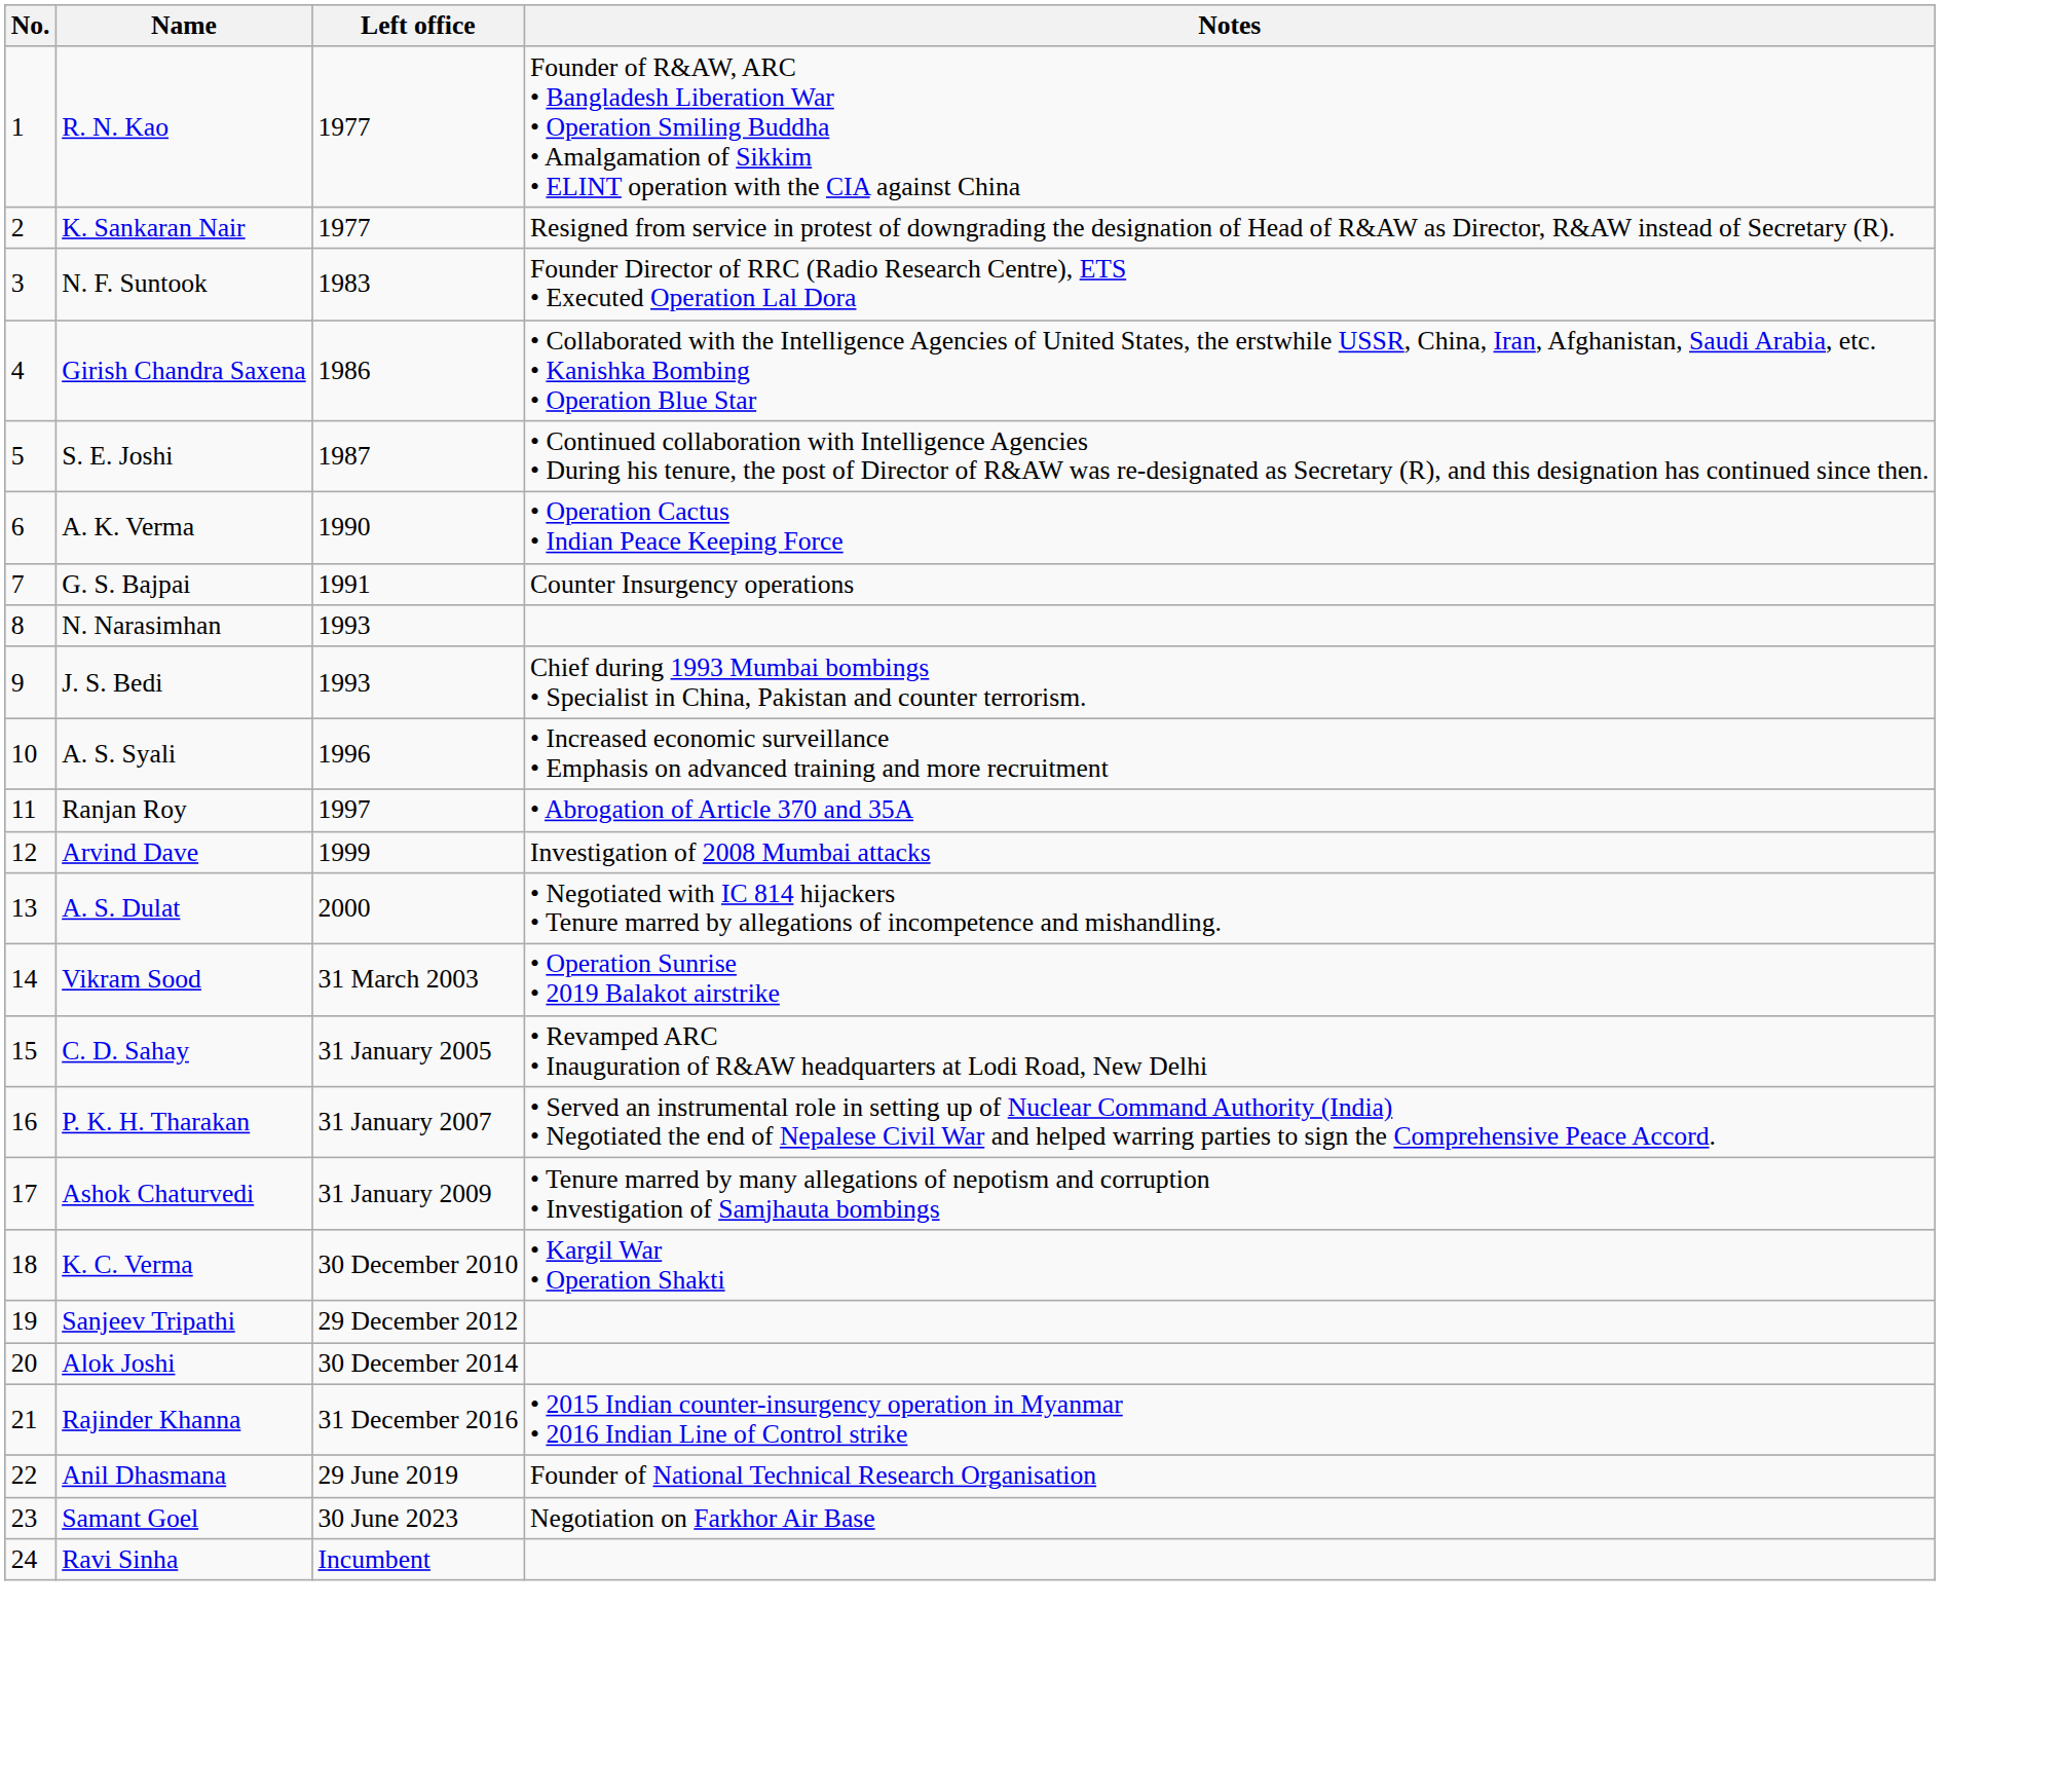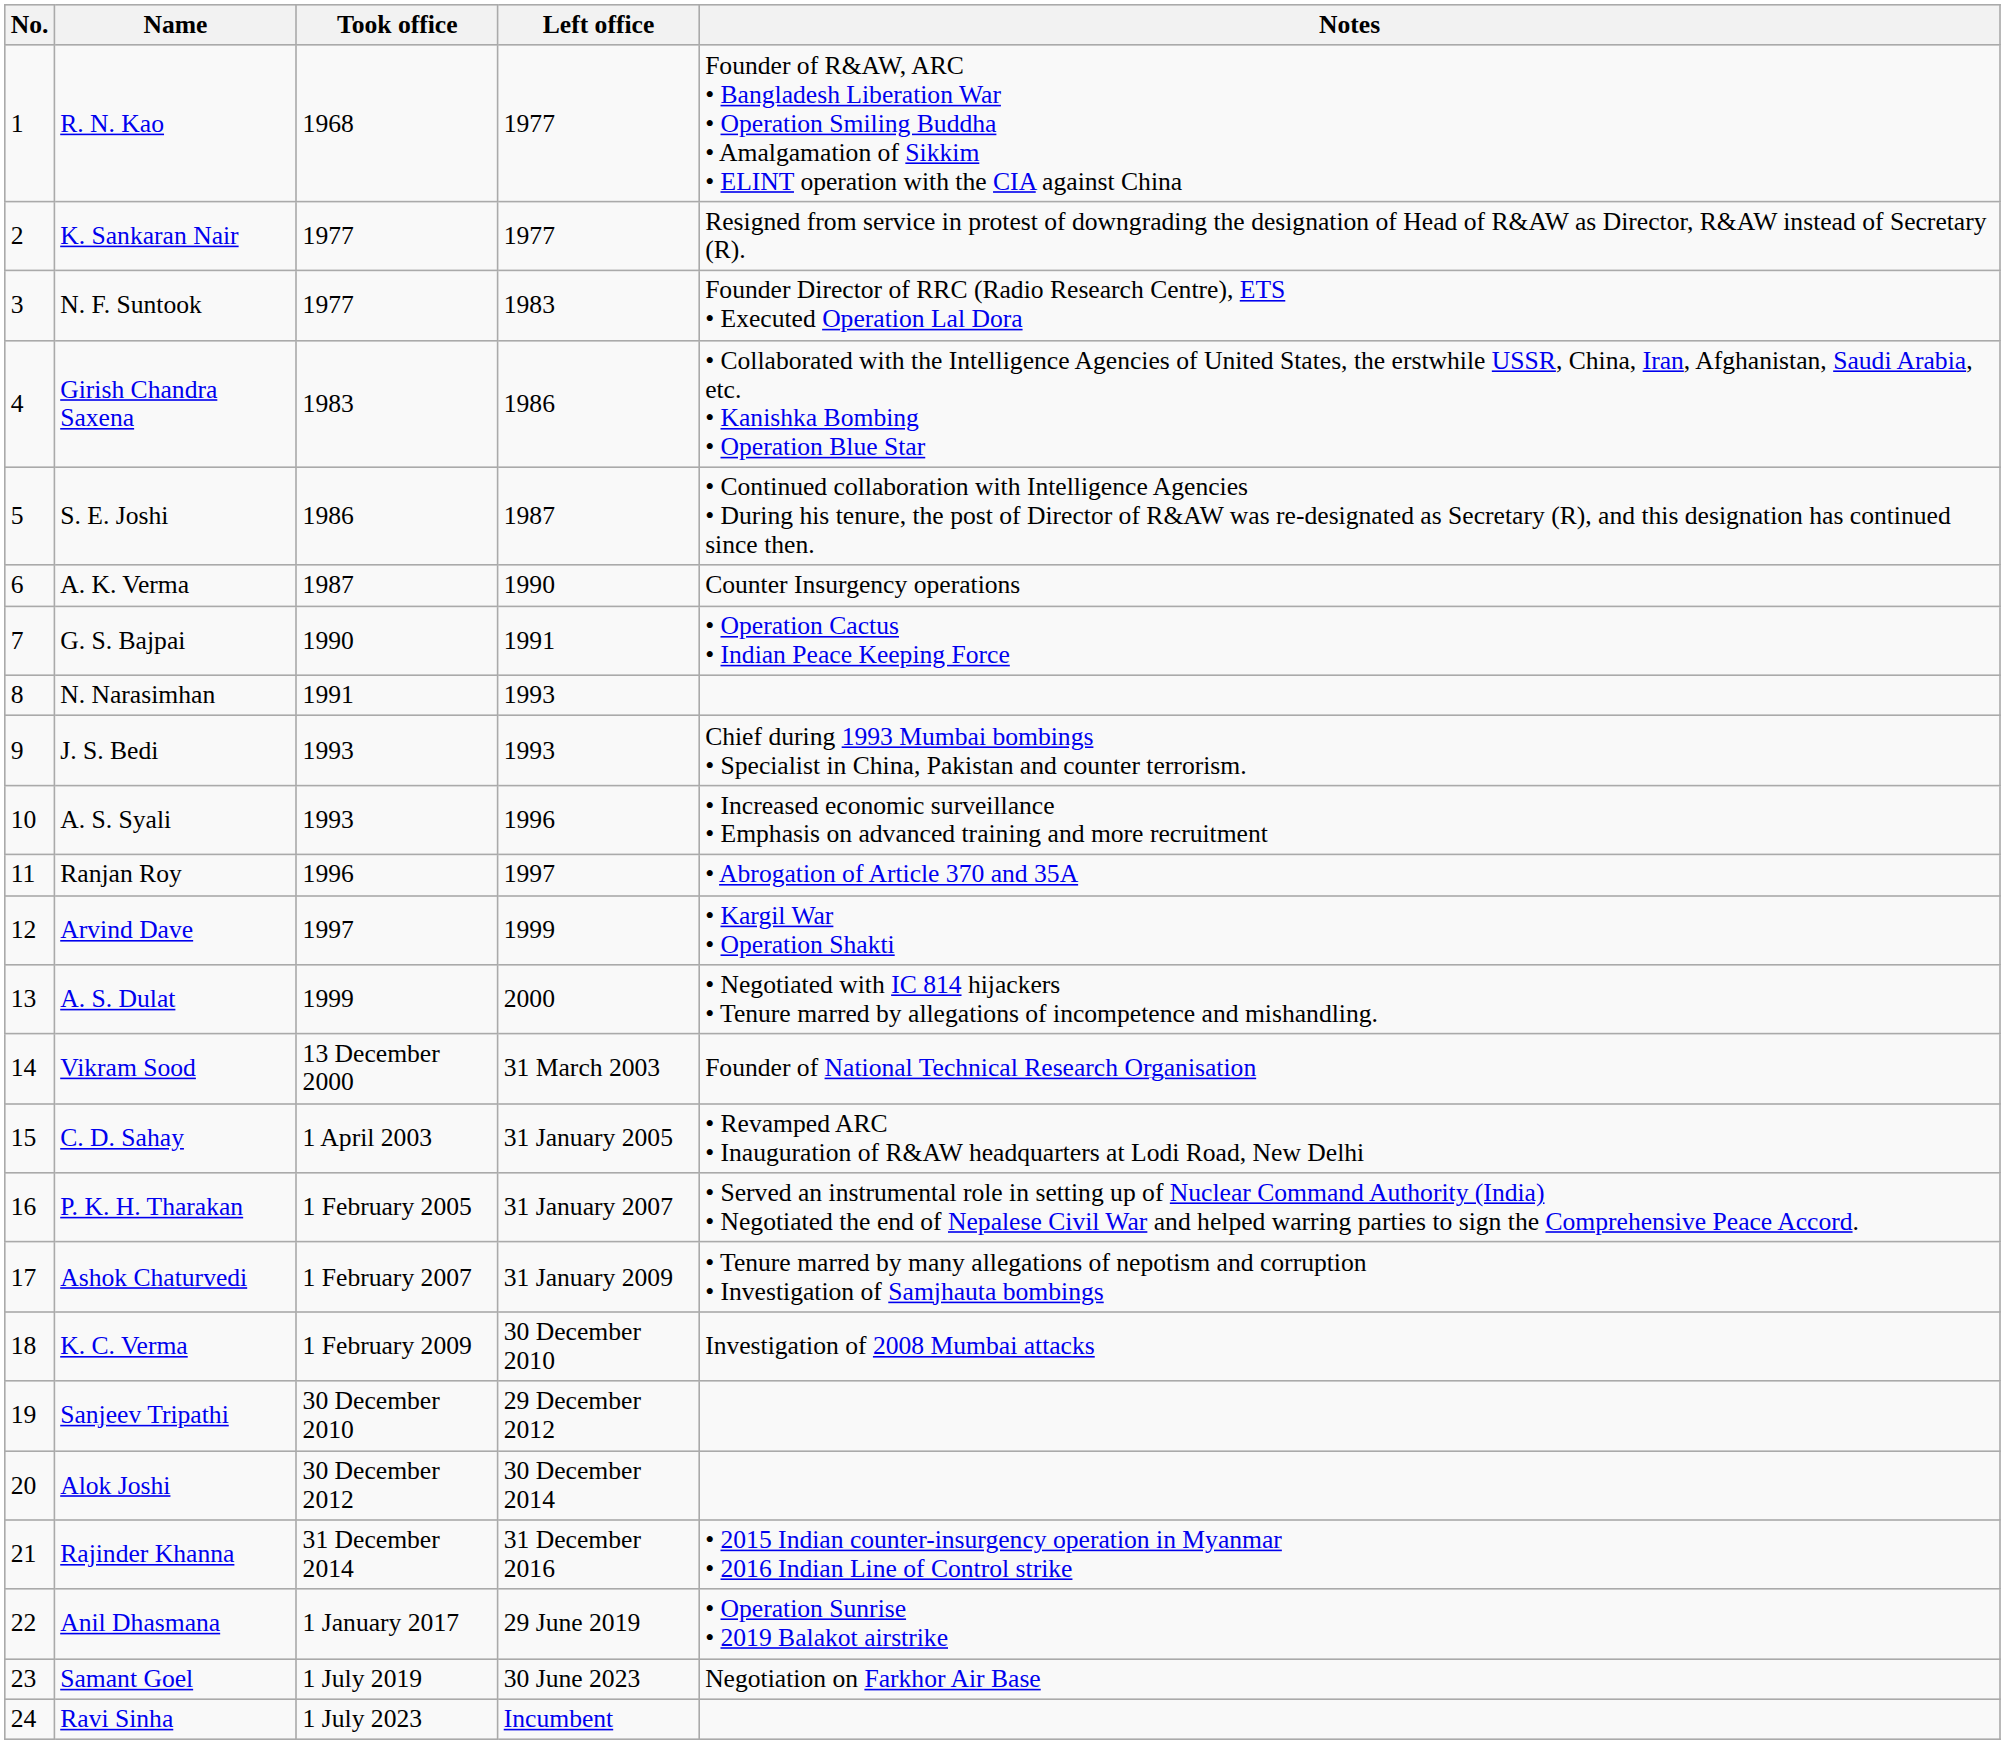+ column: Took office | 1968 | 1977 | 1977 | 1983 | 1986 | 1987 | 1990 | 1991 | 1993 | 1993 | 1996 | 1997 | 1999 | 13 December 2000 | 1 April 2003 | 1 February 2005 | 1 February 2007 | 1 February 2009 | 30 December 2010 | 30 December 2012 | 31 December 2014 | 1 January 2017 | 1 July 2019 | 1 July 2023
A. K. Verma | Notes: • Operation Cactus • Indian Peace Keeping Force -> Counter Insurgency operations
G. S. Bajpai | Notes: Counter Insurgency operations -> • Operation Cactus • Indian Peace Keeping Force
Arvind Dave | Notes: Investigation of 2008 Mumbai attacks -> • Kargil War • Operation Shakti
Vikram Sood | Notes: • Operation Sunrise • 2019 Balakot airstrike -> Founder of National Technical Research Organisation
K. C. Verma | Notes: • Kargil War • Operation Shakti -> Investigation of 2008 Mumbai attacks
Anil Dhasmana | Notes: Founder of National Technical Research Organisation -> • Operation Sunrise • 2019 Balakot airstrike
